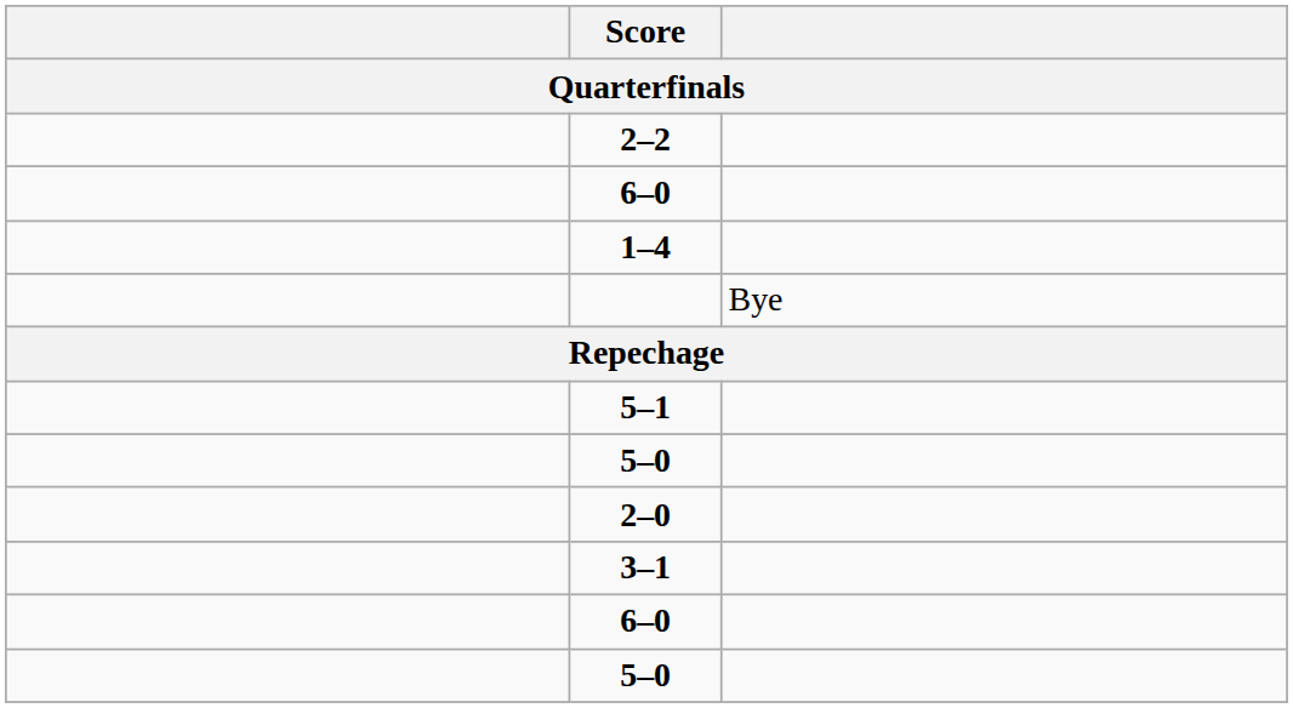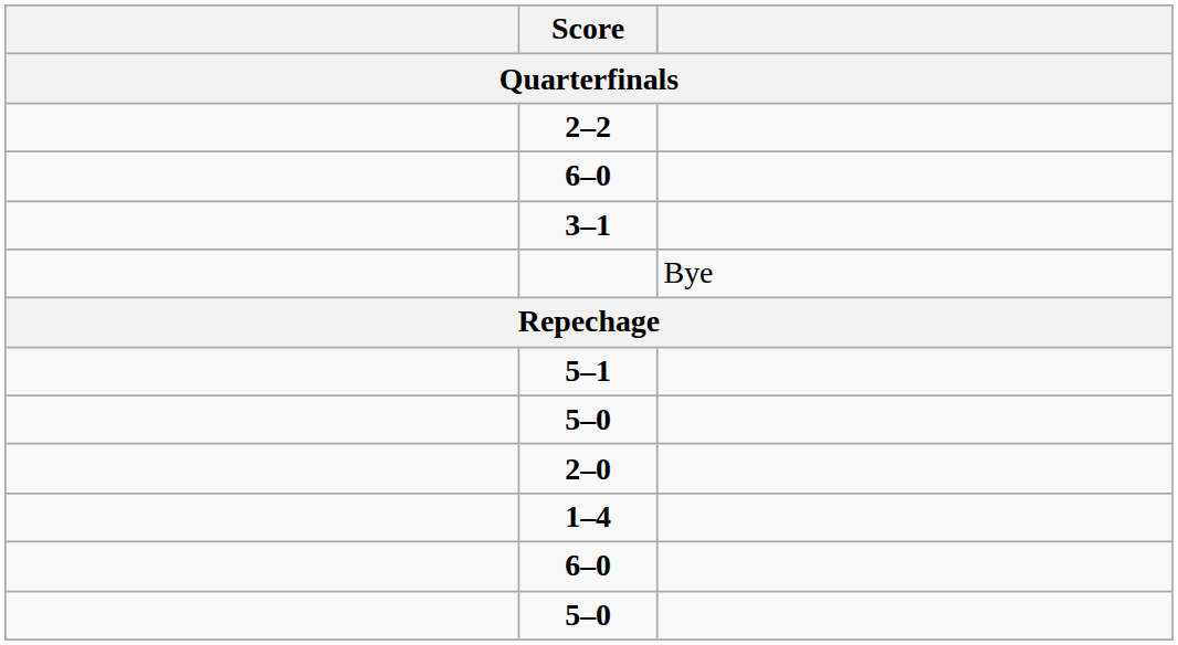rows swapped: 3–1 <-> 1–4
